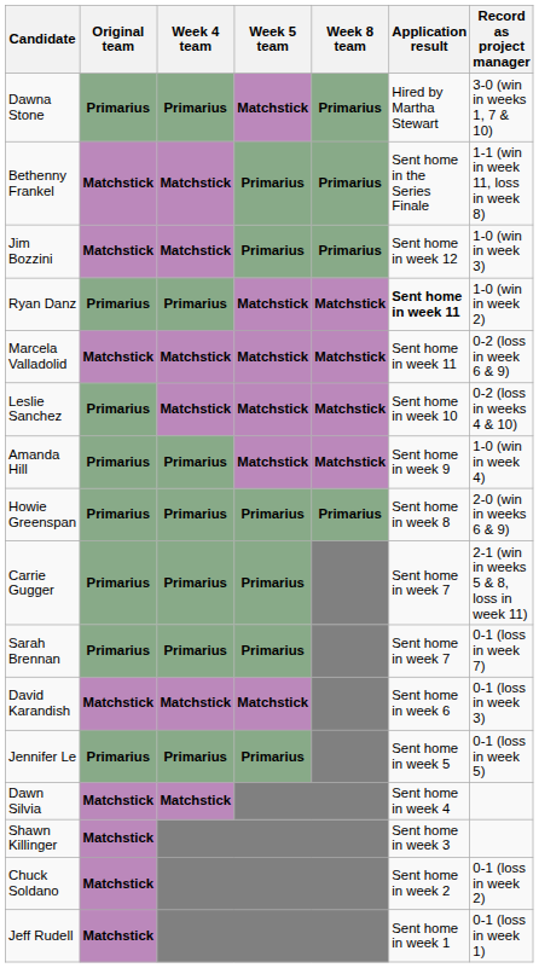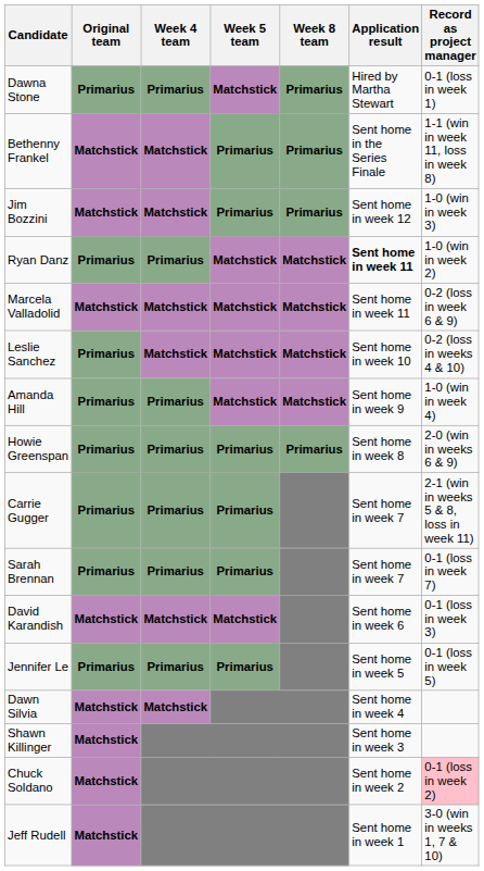Dawna Stone | Record as project manager: 3-0 (win in weeks 1, 7 & 10) -> 0-1 (loss in week 1)
Chuck Soldano | Record as project manager: no background -> pink background
Jeff Rudell | Record as project manager: 0-1 (loss in week 1) -> 3-0 (win in weeks 1, 7 & 10)
